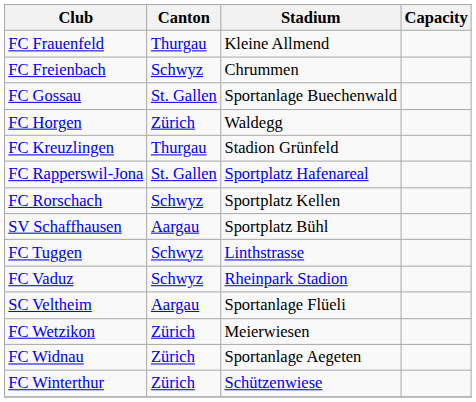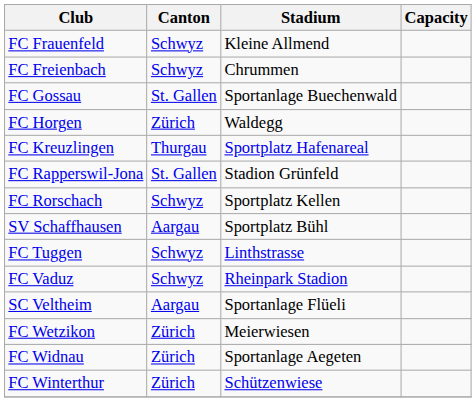FC Frauenfeld | Canton: Thurgau -> Schwyz
FC Kreuzlingen | Stadium: Stadion Grünfeld -> Sportplatz Hafenareal
FC Rapperswil-Jona | Stadium: Sportplatz Hafenareal -> Stadion Grünfeld
